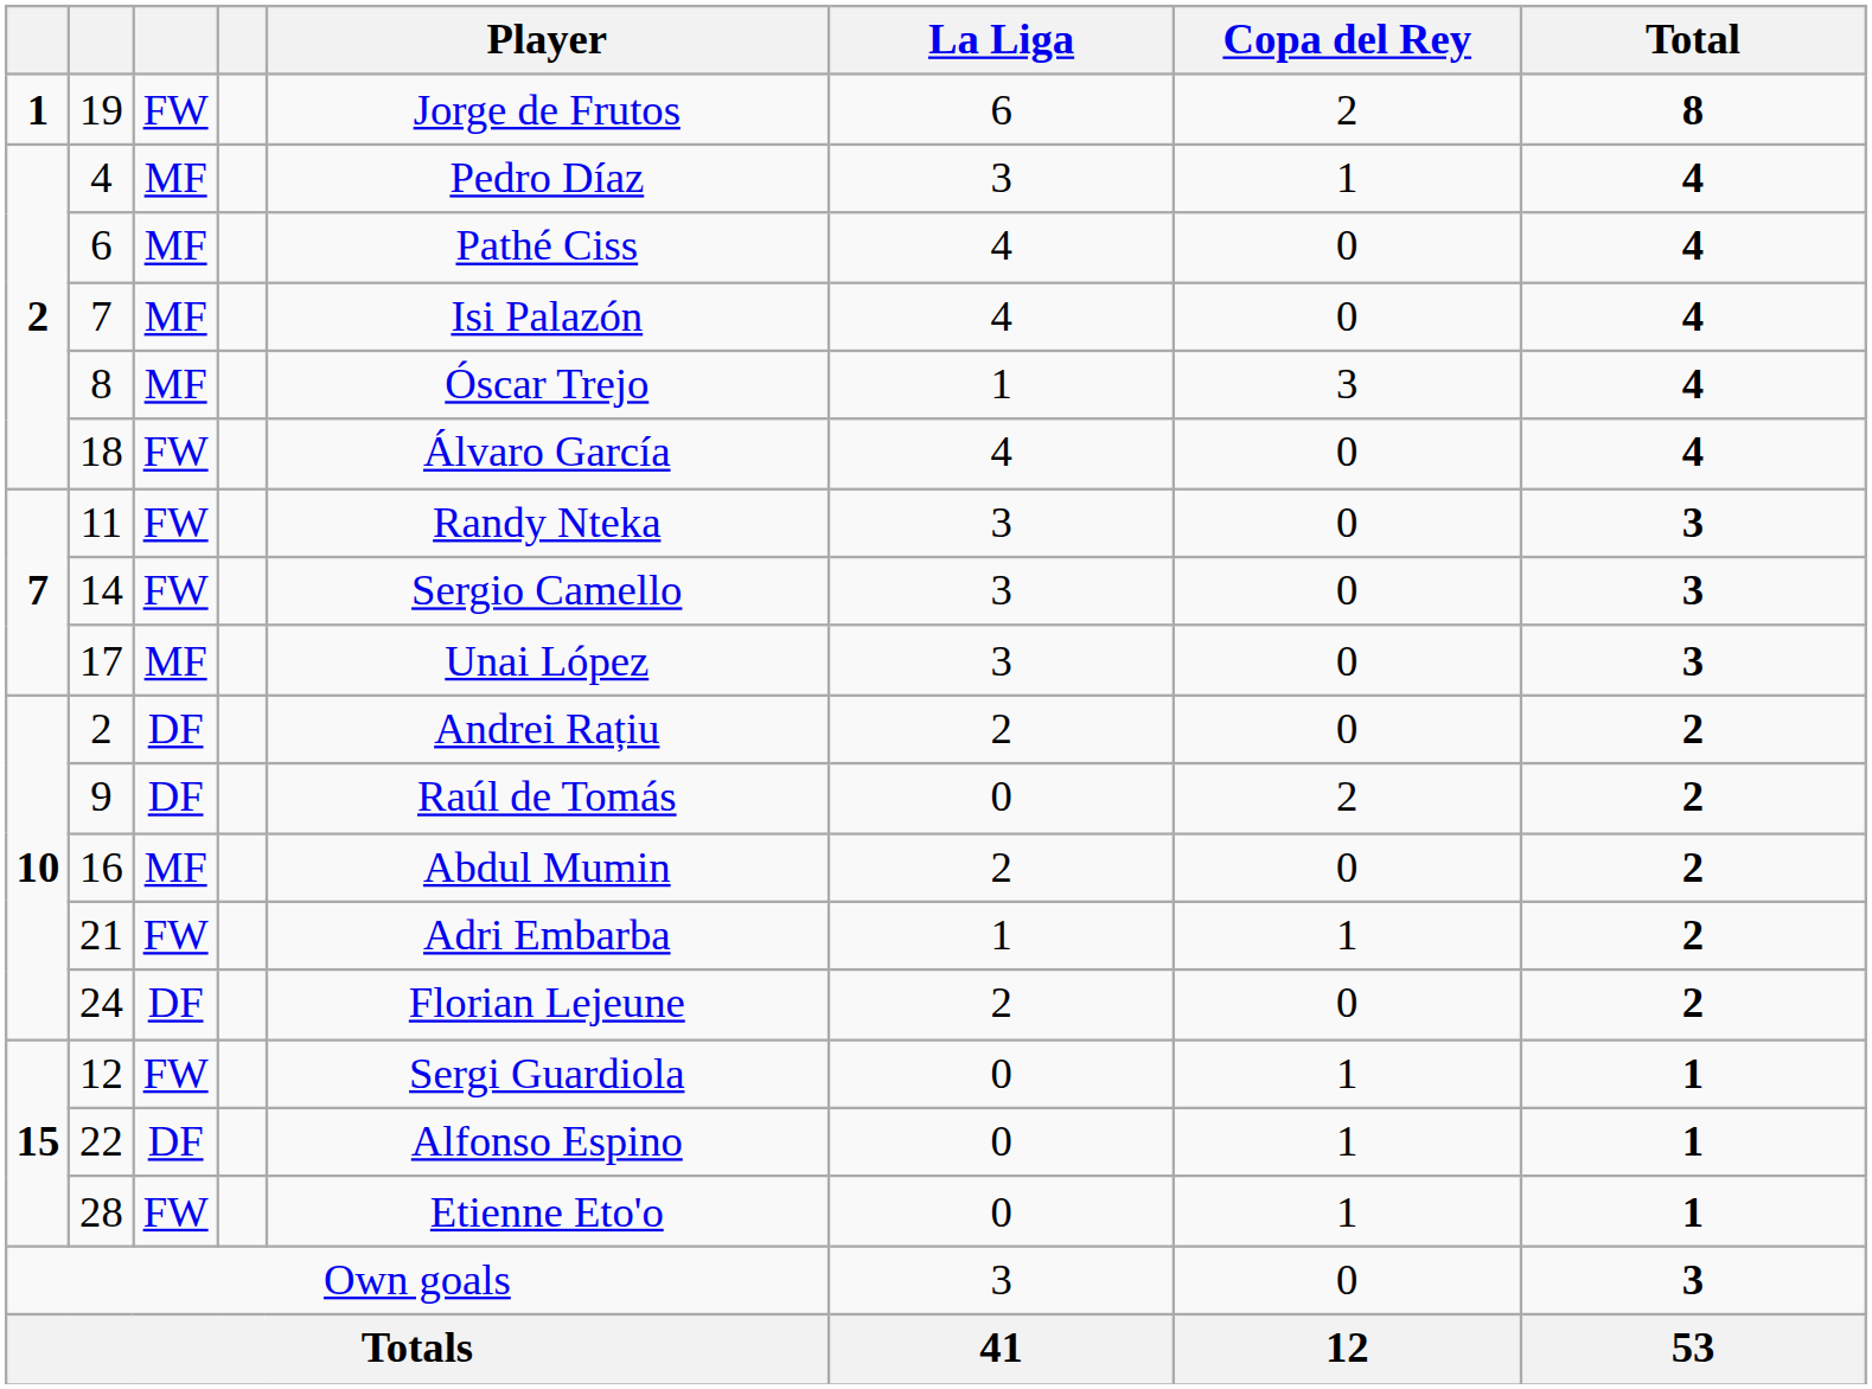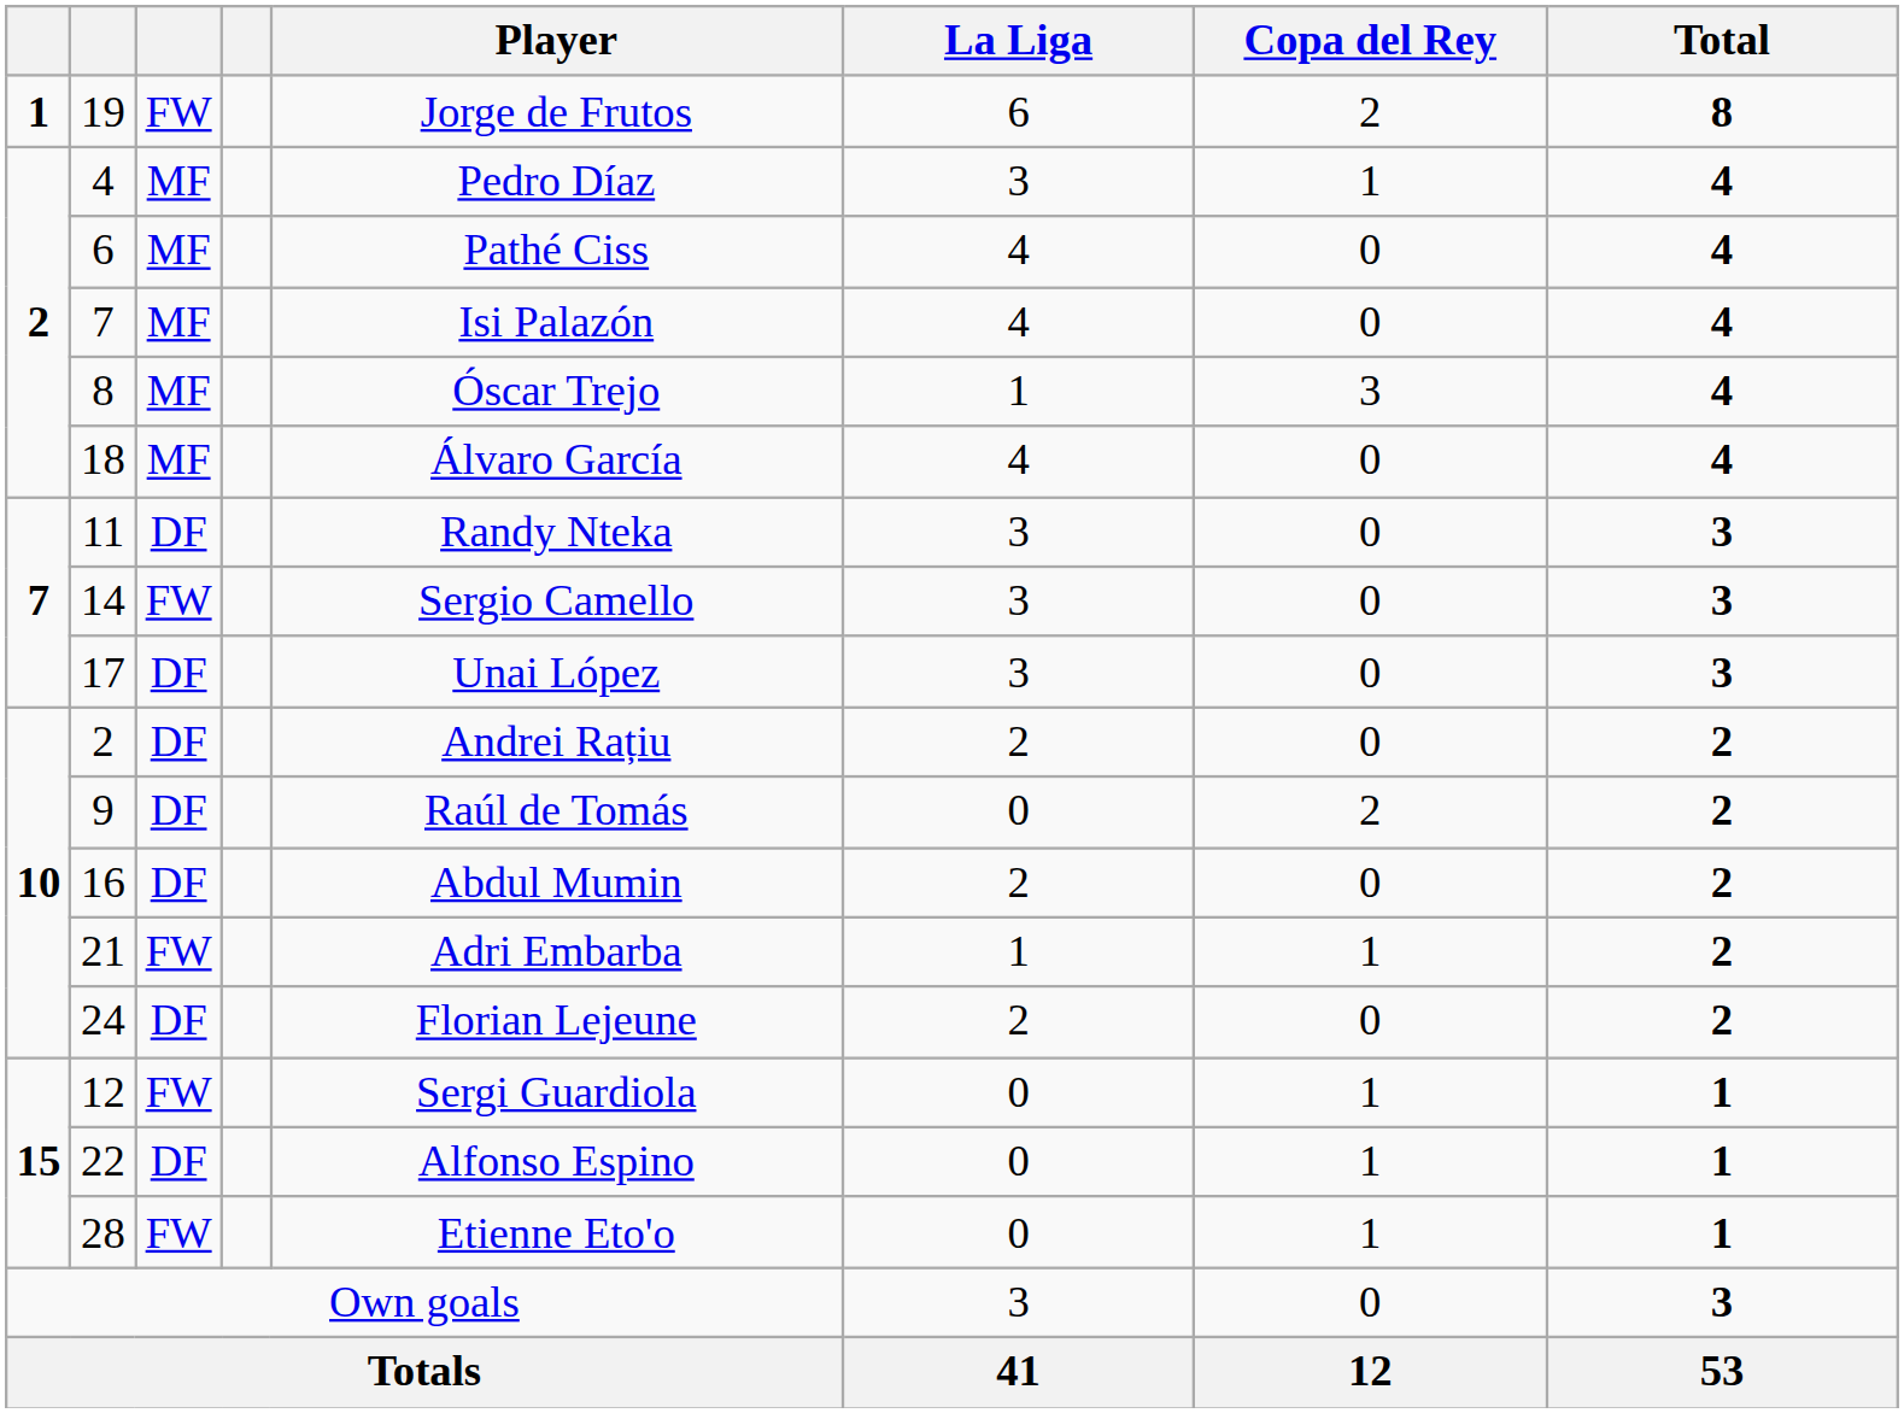18 | column 3: FW -> MF
11 | column 3: FW -> DF
17 | column 3: MF -> DF
16 | column 3: MF -> DF
